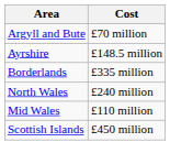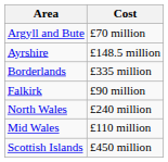+ row: Falkirk | £90 million
